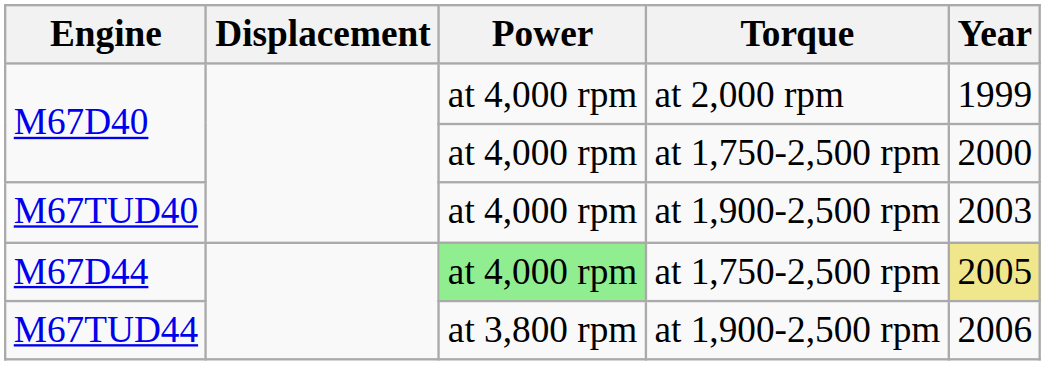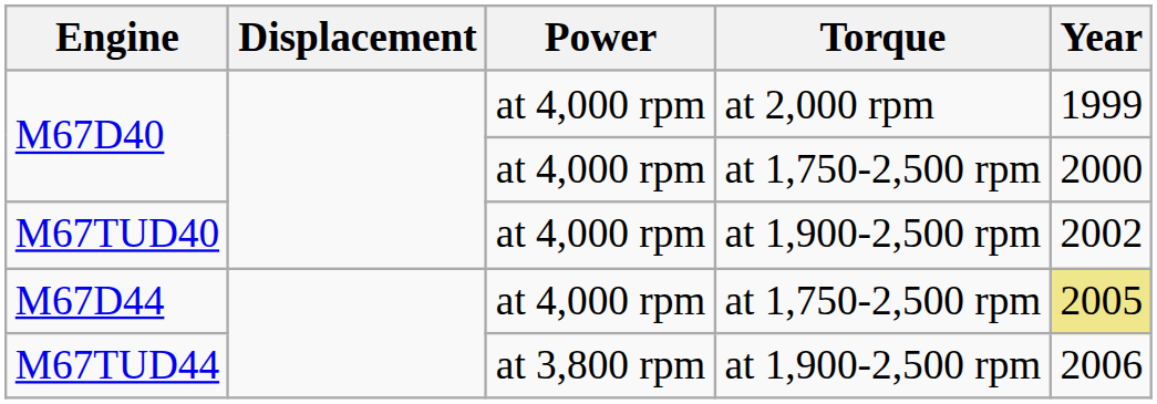M67TUD40 | Year: 2003 -> 2002
M67D44 | Power: lightgreen background -> no background
